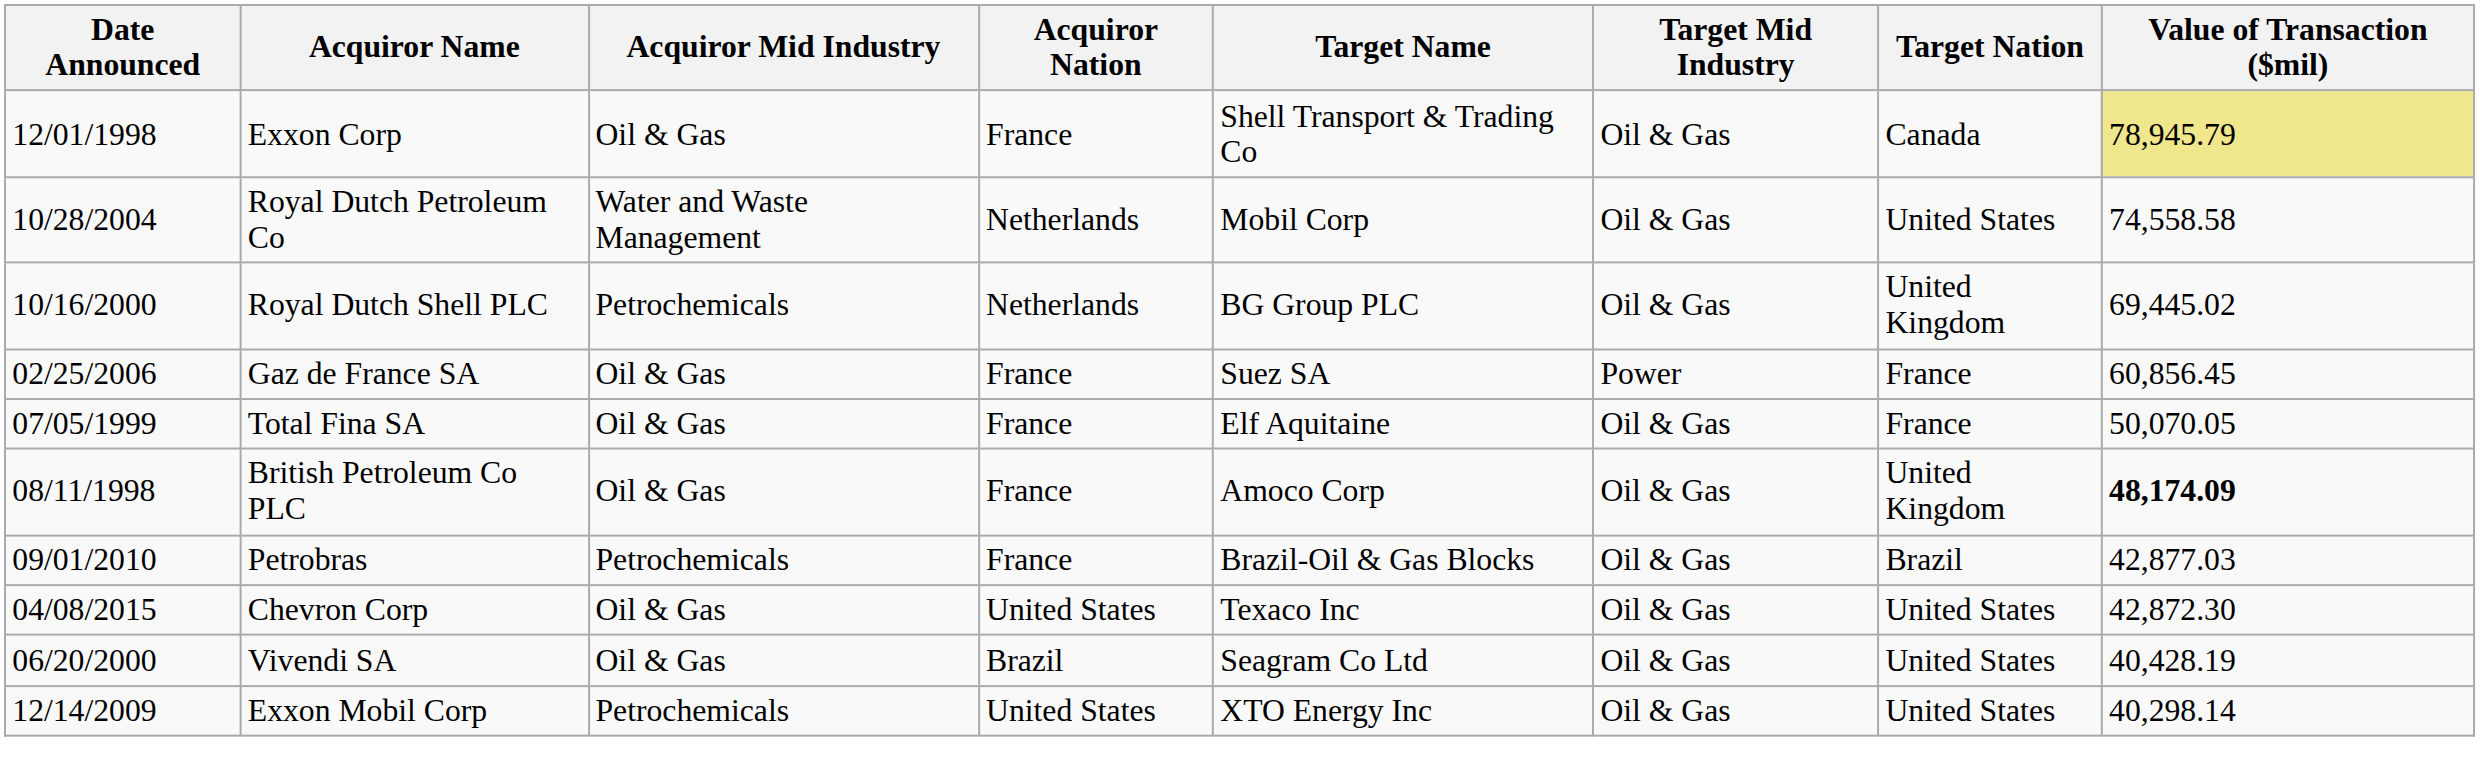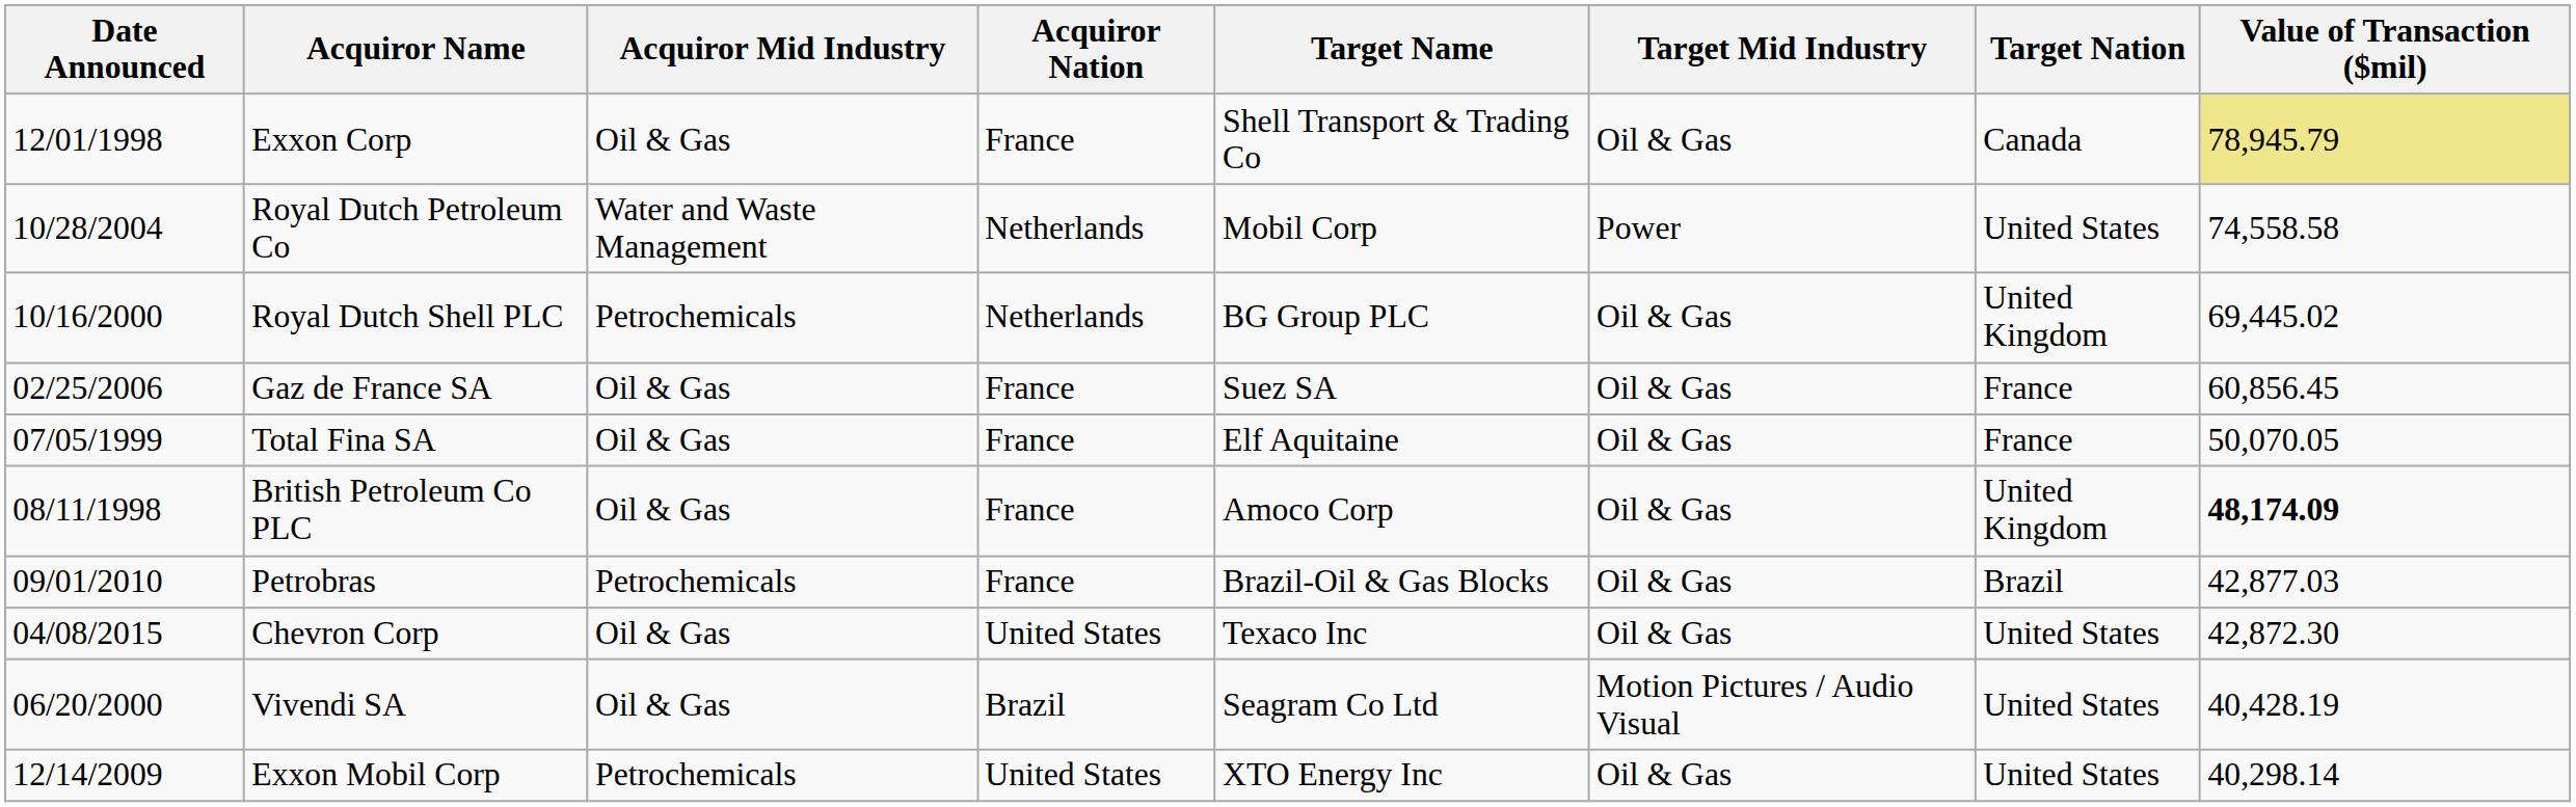Royal Dutch Petroleum Co | Target Mid Industry: Oil & Gas -> Power
Gaz de France SA | Target Mid Industry: Power -> Oil & Gas
Vivendi SA | Target Mid Industry: Oil & Gas -> Motion Pictures / Audio Visual
